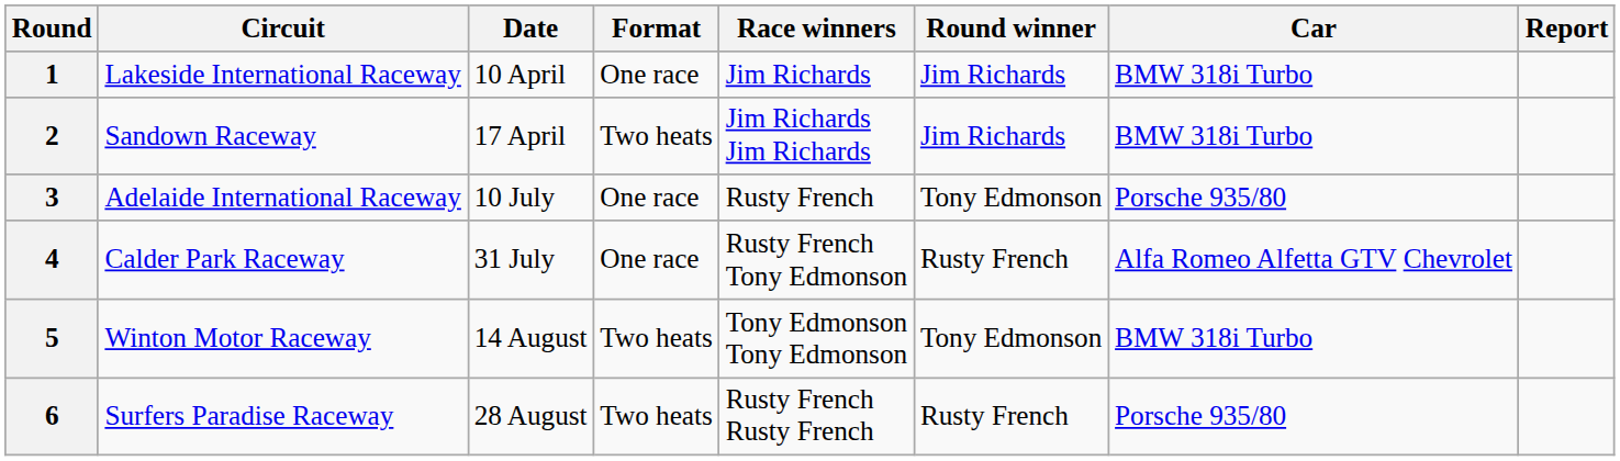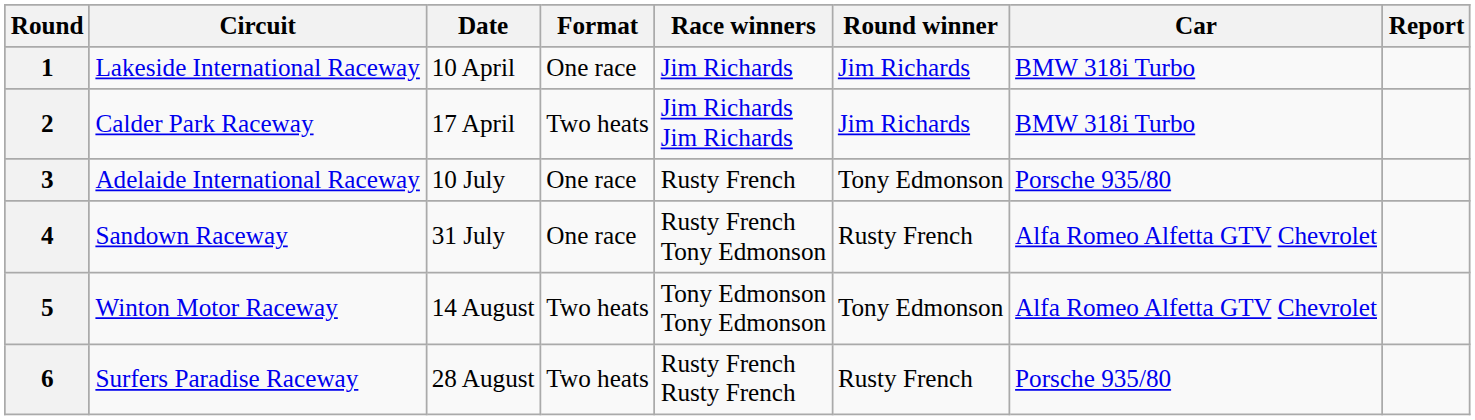2 | Circuit: Sandown Raceway -> Calder Park Raceway
4 | Circuit: Calder Park Raceway -> Sandown Raceway
5 | Car: BMW 318i Turbo -> Alfa Romeo Alfetta GTV Chevrolet
